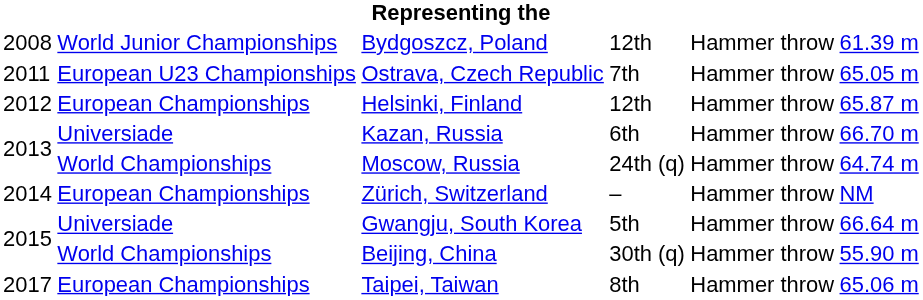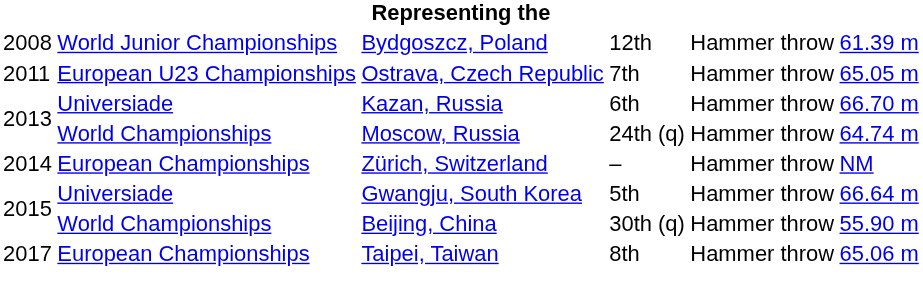- row: 2012 | European Championships | Helsinki, Finland | 12th | Hammer throw | 65.87 m
